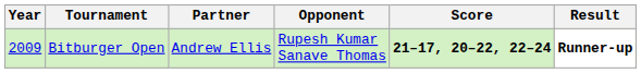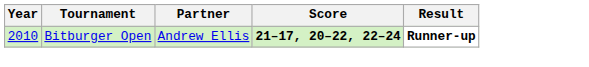- column: Opponent | Rupesh Kumar Sanave Thomas
Bitburger Open | Year: 2009 -> 2010
